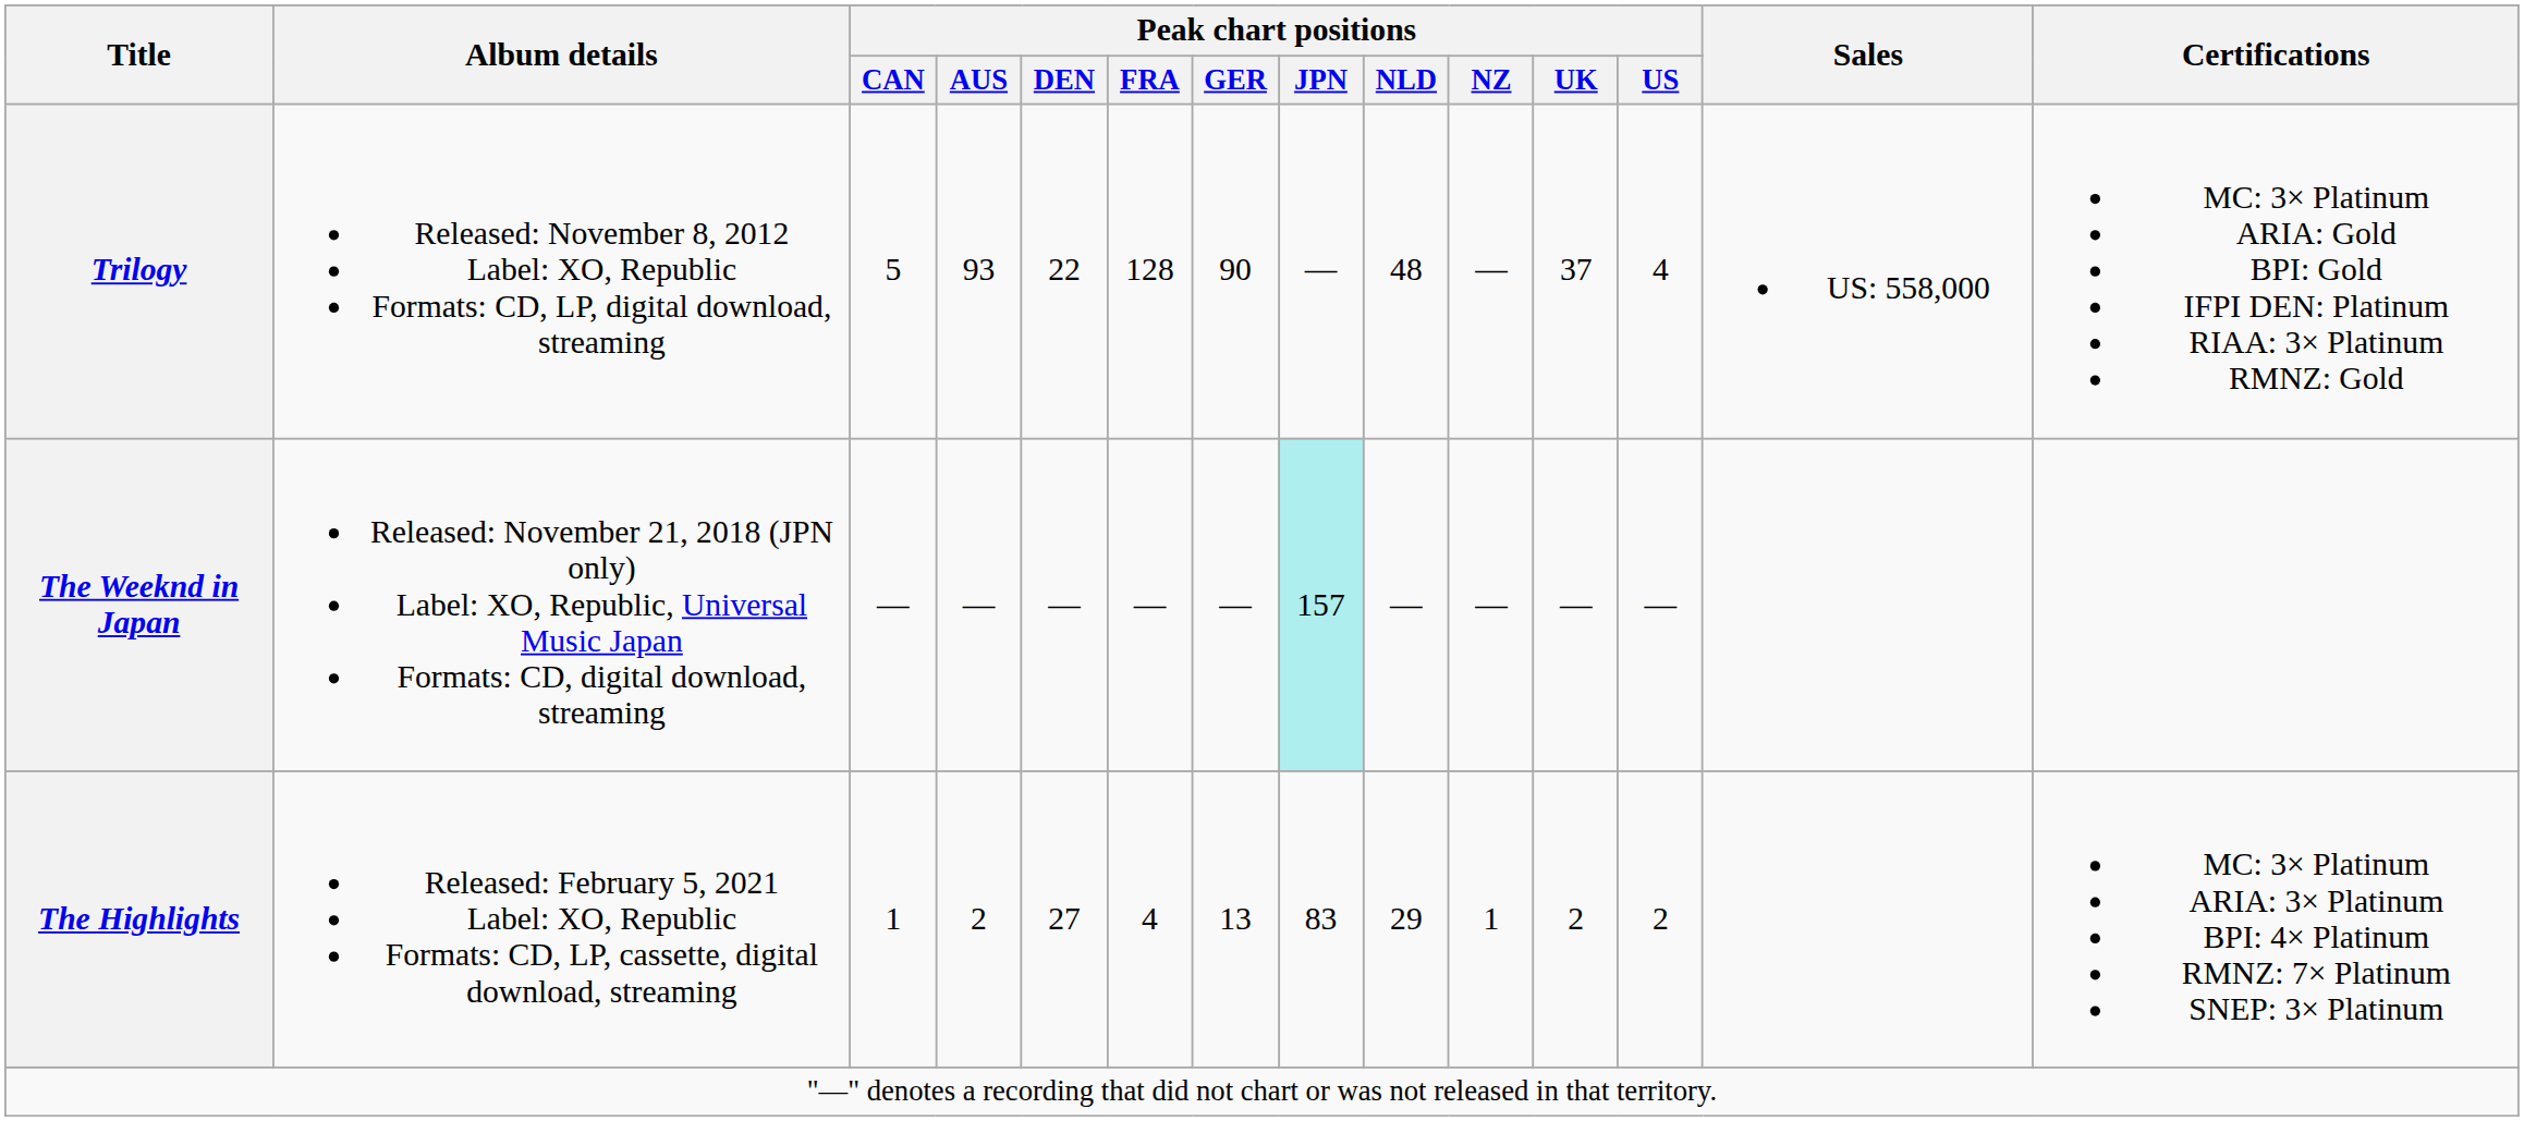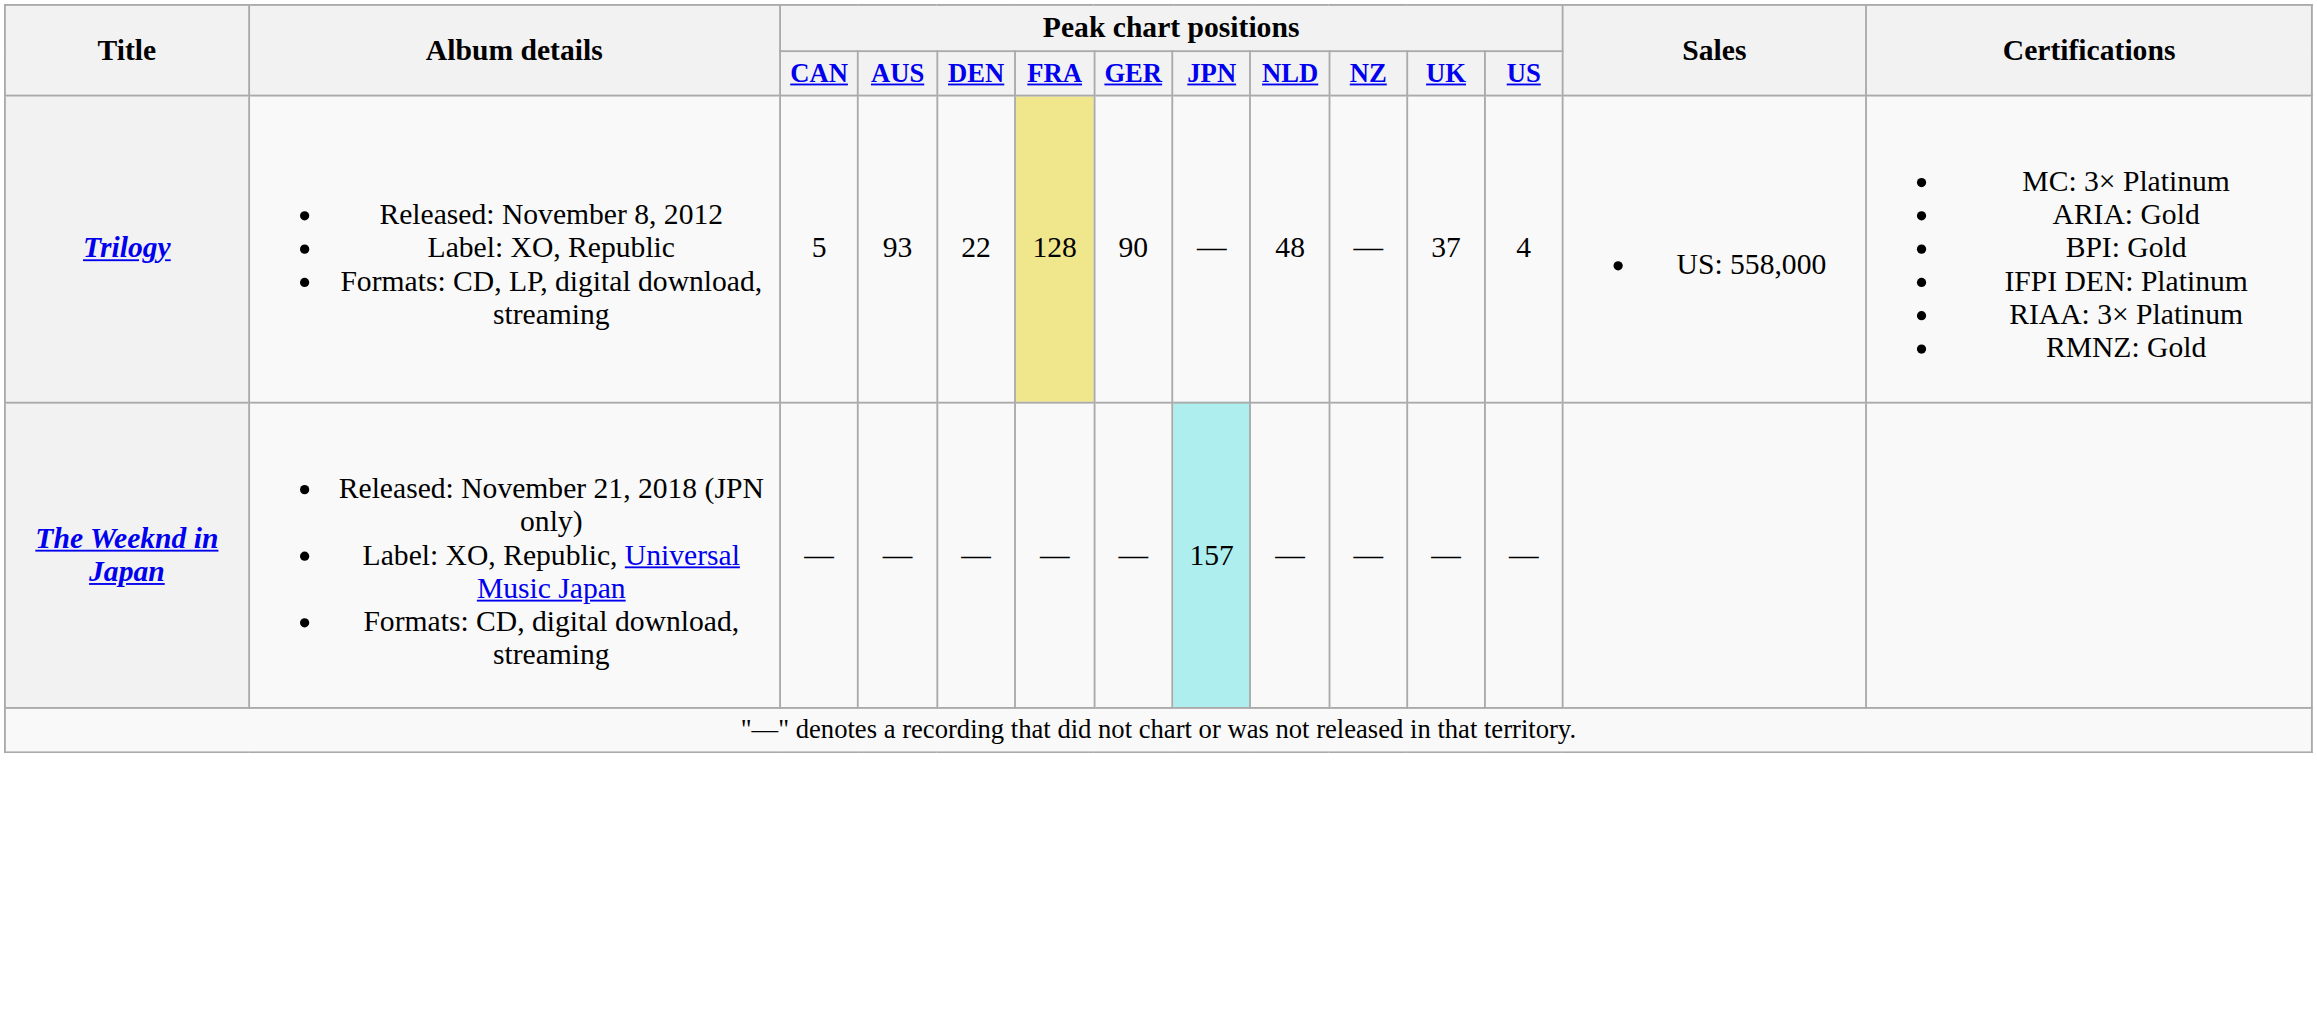Trilogy | Peak chart positions / FRA: no background -> khaki background
- row: The Highlights | Released: February 5, 2021 Label: XO, Republic Formats: CD, LP, cassette, digital download, streaming | 1 | 2 | 27 | 4 | 13 | 83 | 29 | 1 | 2 | 2 | MC: 3× Platinum ARIA: 3× Platinum BPI: 4× Platinum RMNZ: 7× Platinum SNEP: 3× Platinum
